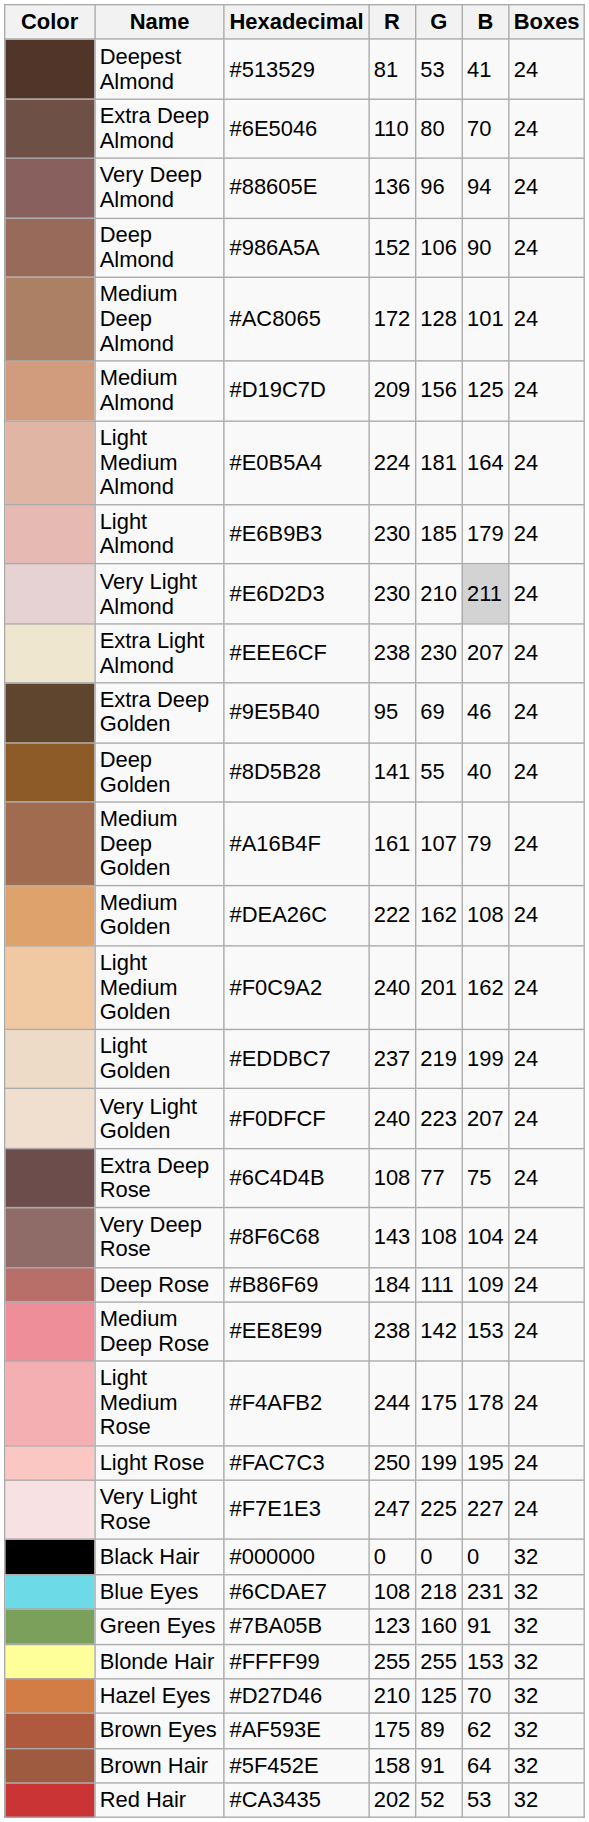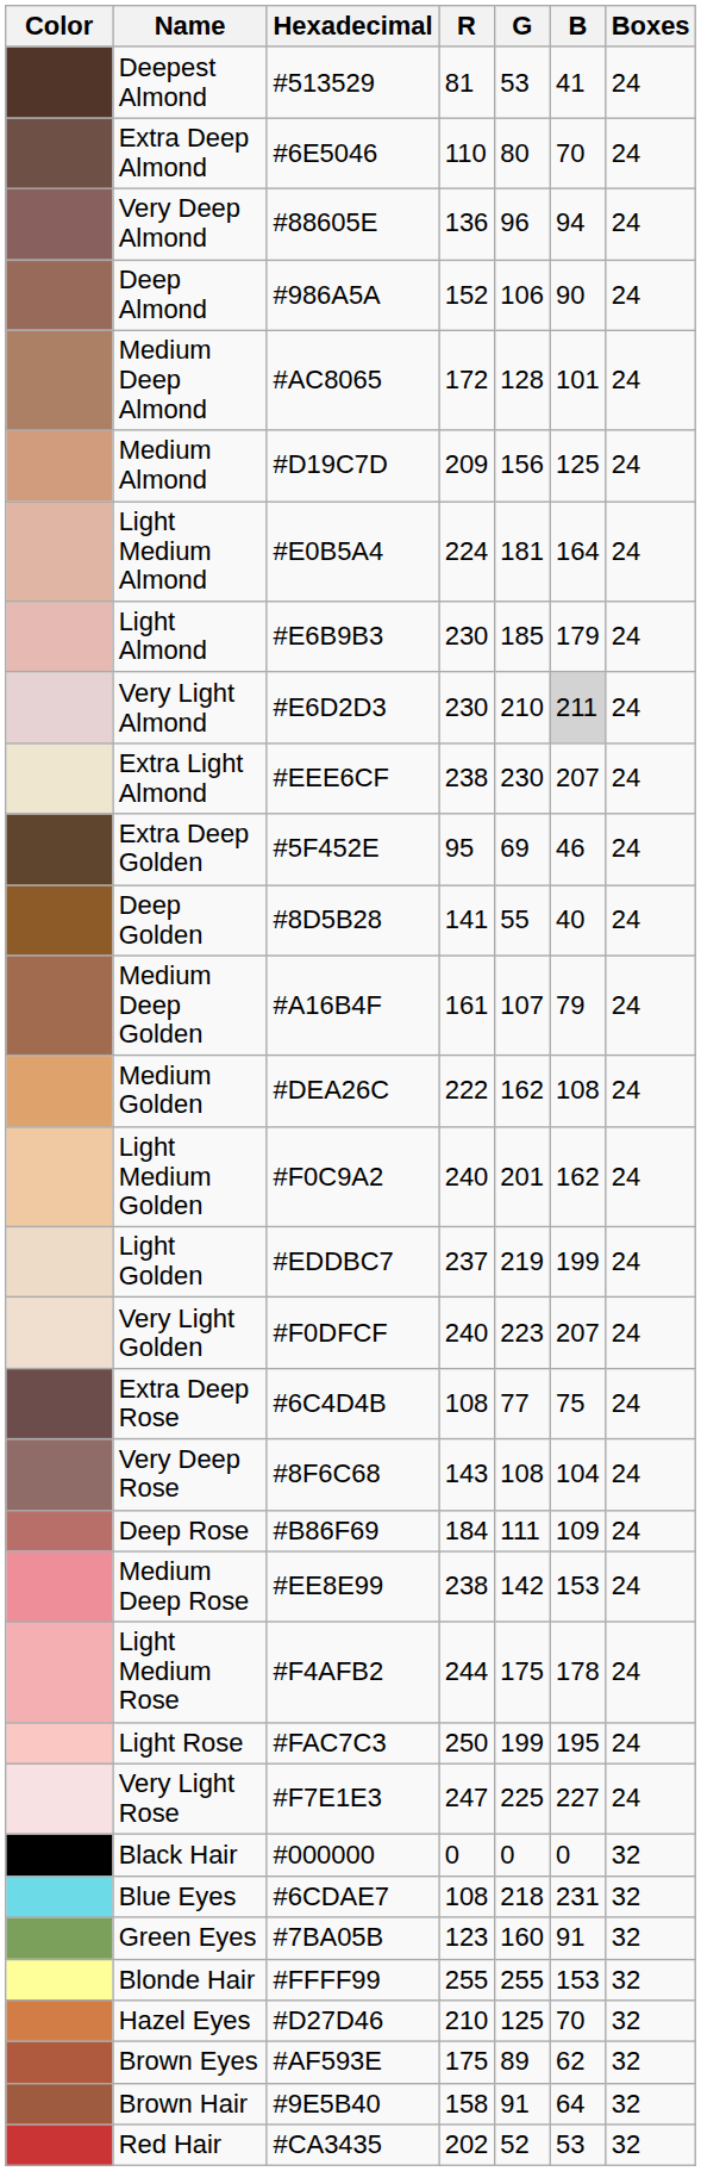Extra Deep Golden | Hexadecimal: #9E5B40 -> #5F452E
Brown Hair | Hexadecimal: #5F452E -> #9E5B40
